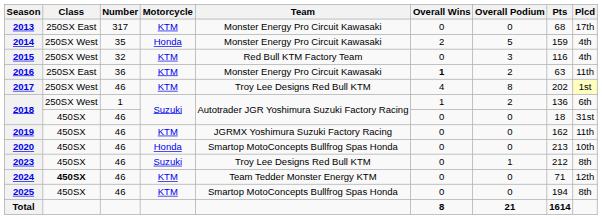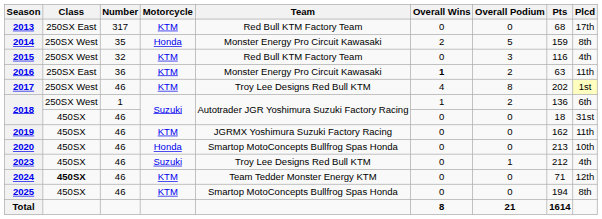2013 | Team: Monster Energy Pro Circuit Kawasaki -> Red Bull KTM Factory Team
2014 | Plcd: 4th -> 8th
2023 | Plcd: 8th -> 4th
